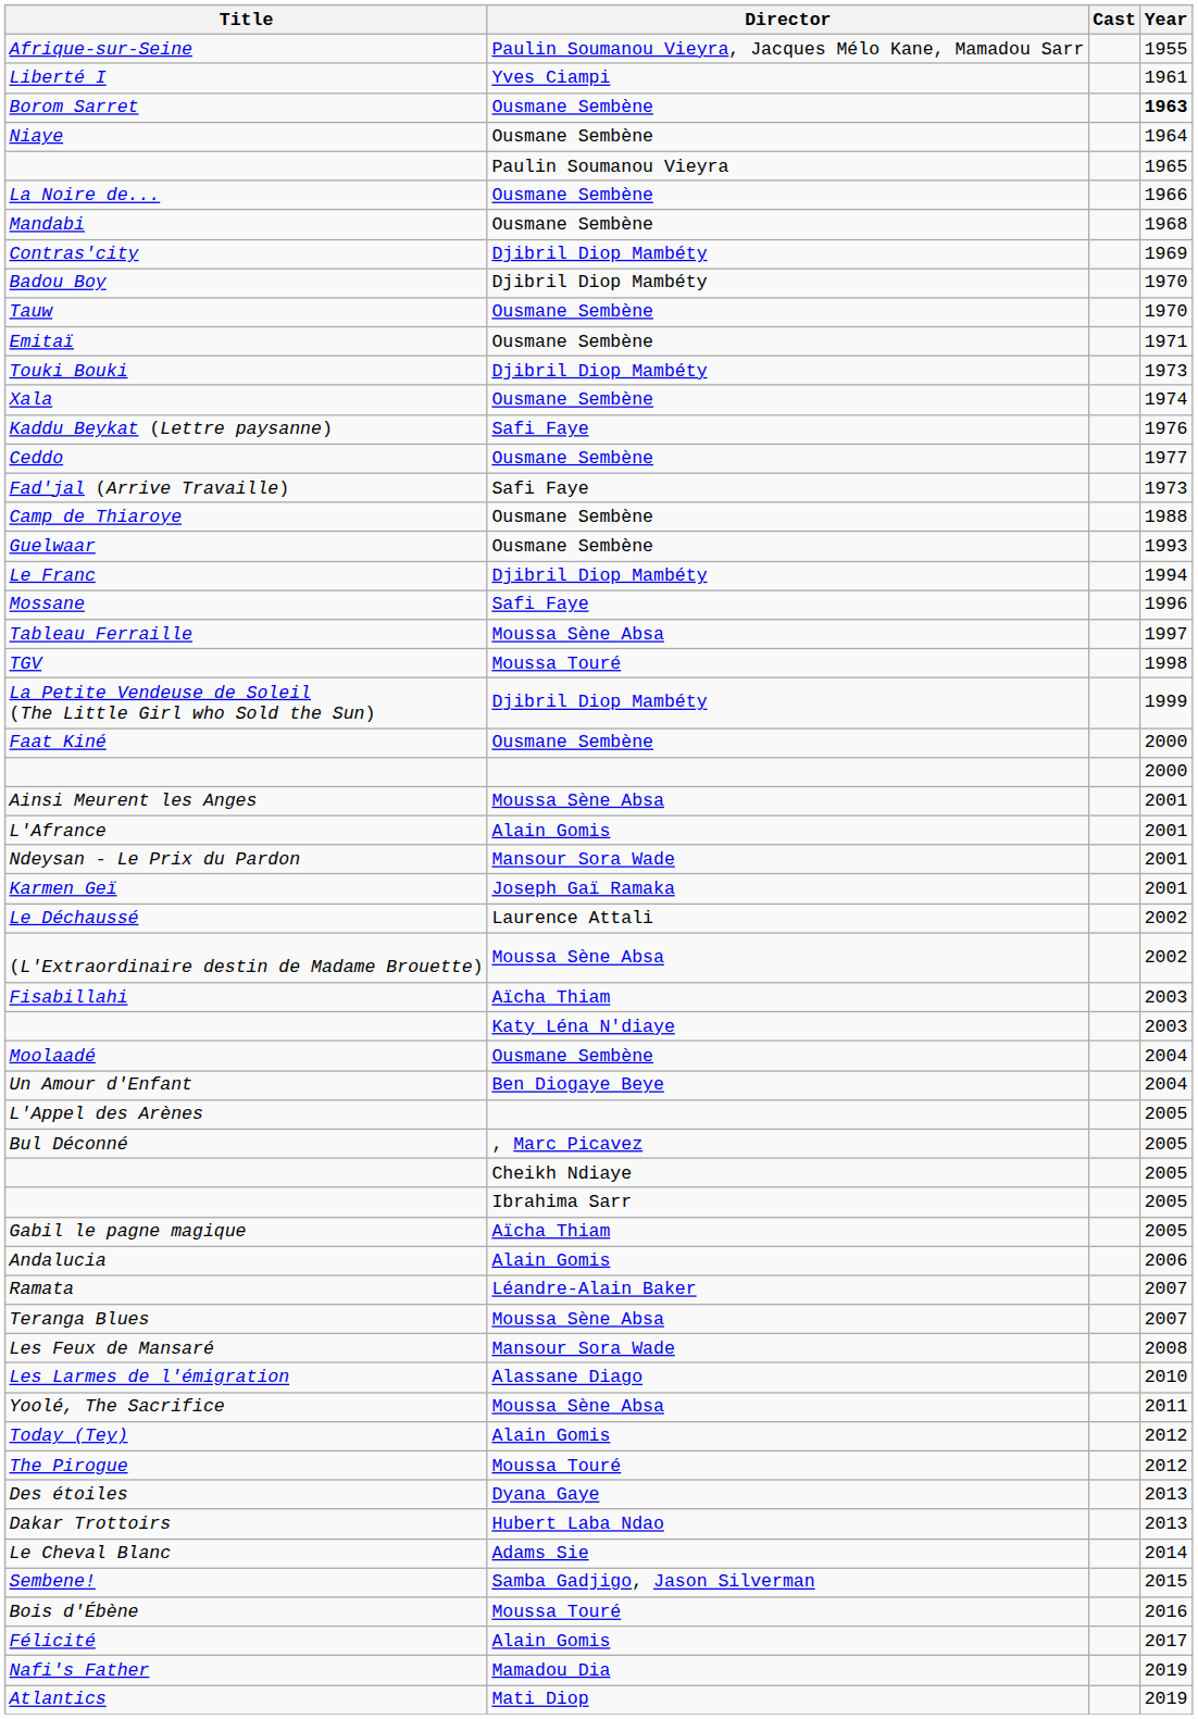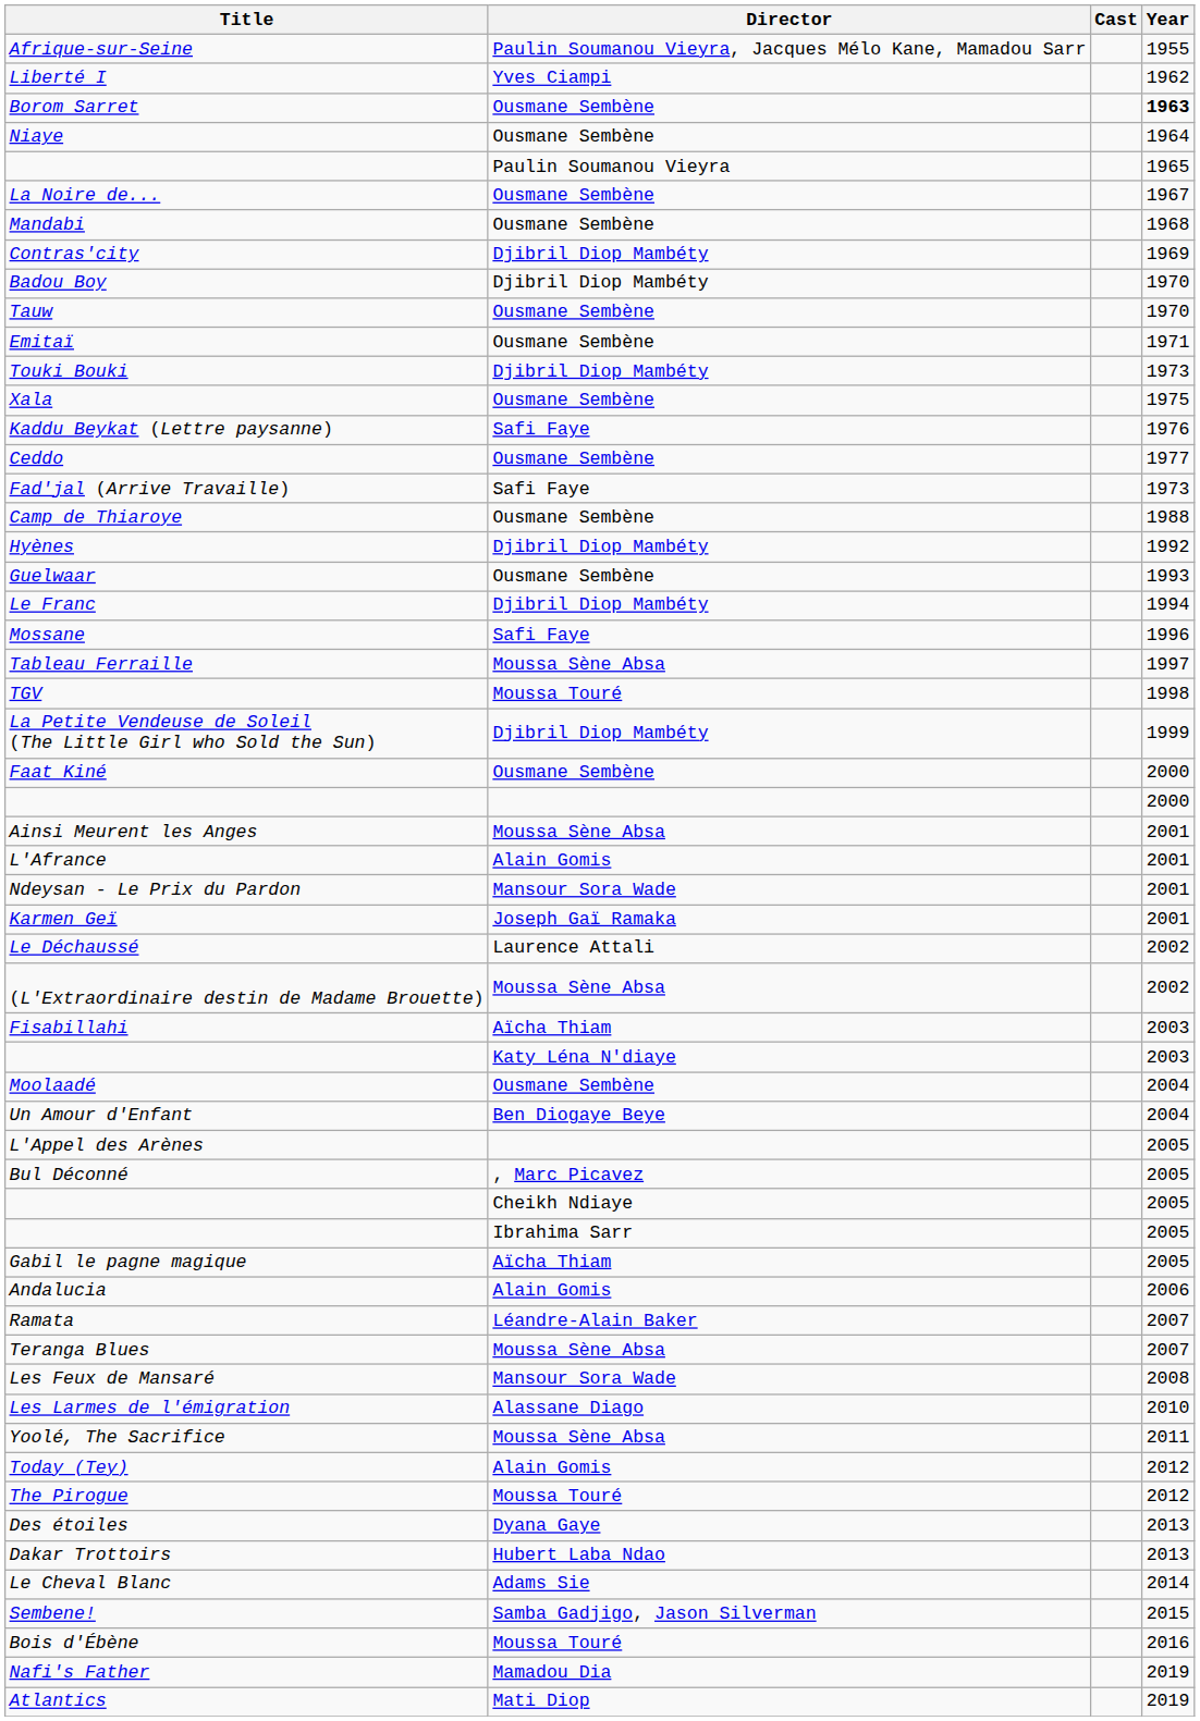Liberté I | Year: 1961 -> 1962
La Noire de... | Year: 1966 -> 1967
Xala | Year: 1974 -> 1975
+ row: Hyènes | Djibril Diop Mambéty | 1992
- row: Félicité | Alain Gomis | 2017
